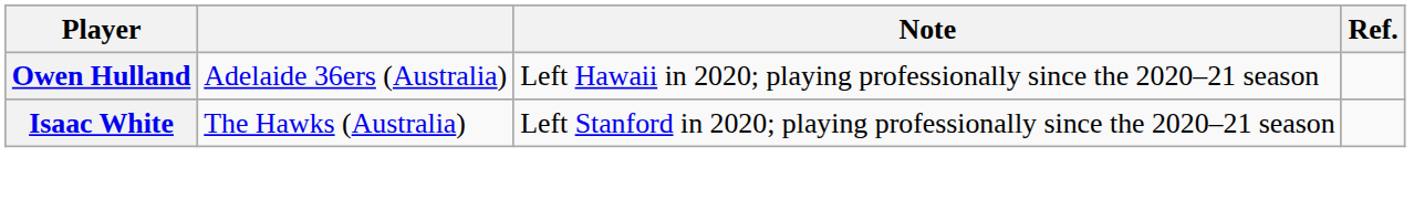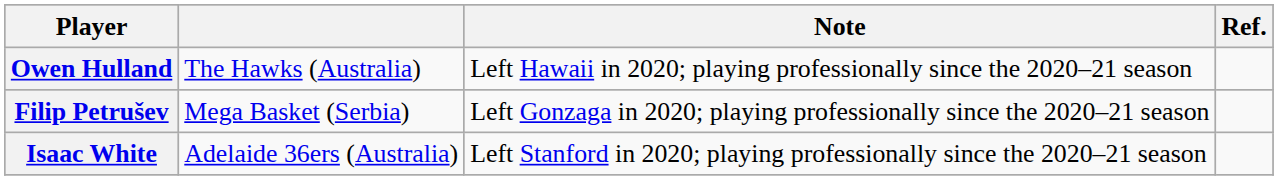Owen Hulland | column 2: Adelaide 36ers (Australia) -> The Hawks (Australia)
+ row: Filip Petrušev | Mega Basket (Serbia) | Left Gonzaga in 2020; playing professionally since the 2020–21 season
Isaac White | column 2: The Hawks (Australia) -> Adelaide 36ers (Australia)
